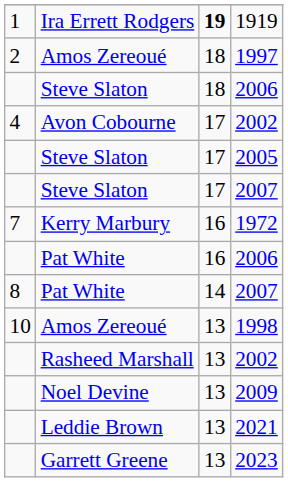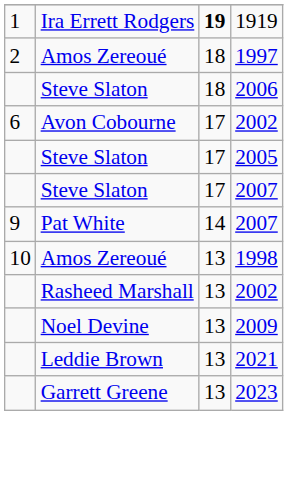Avon Cobourne / 2002 | column 1: 4 -> 6
- row: 7 | Kerry Marbury | 16 | 1972
- row: Pat White | 16 | 2006
Pat White / 2007 | column 1: 8 -> 9
